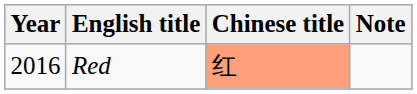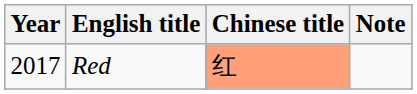Red | Year: 2016 -> 2017
